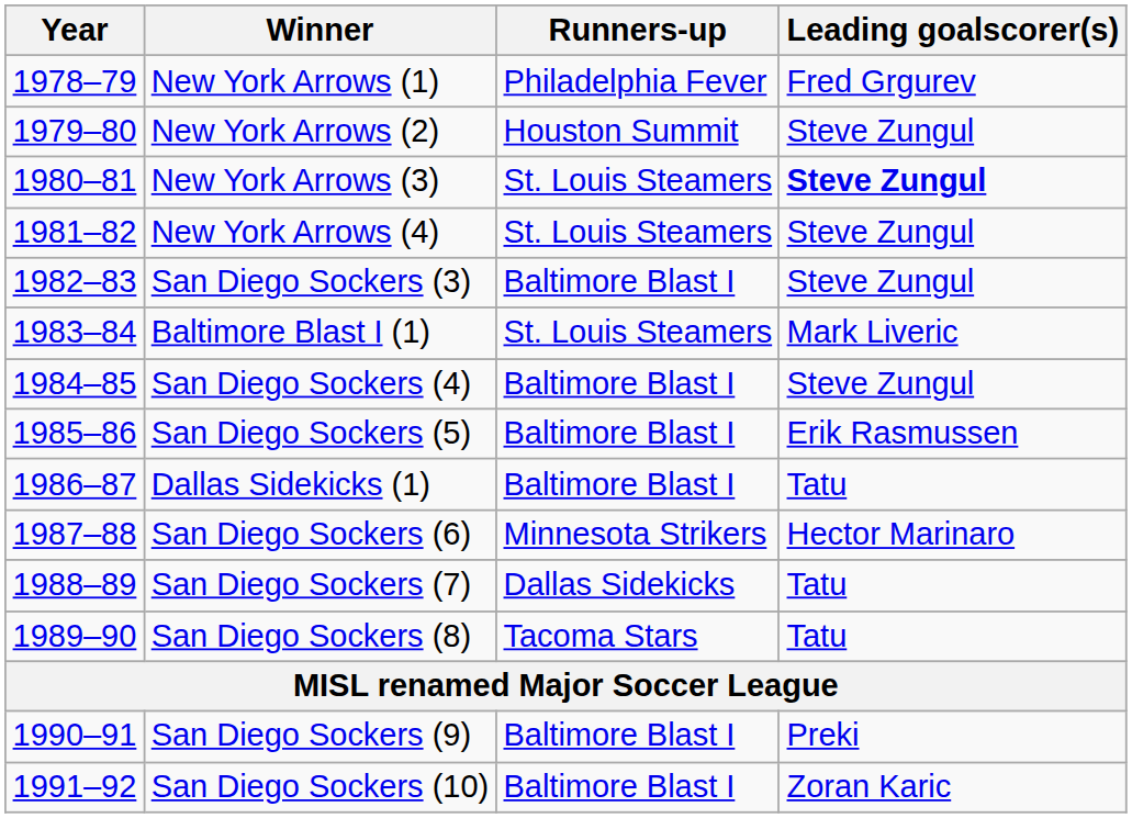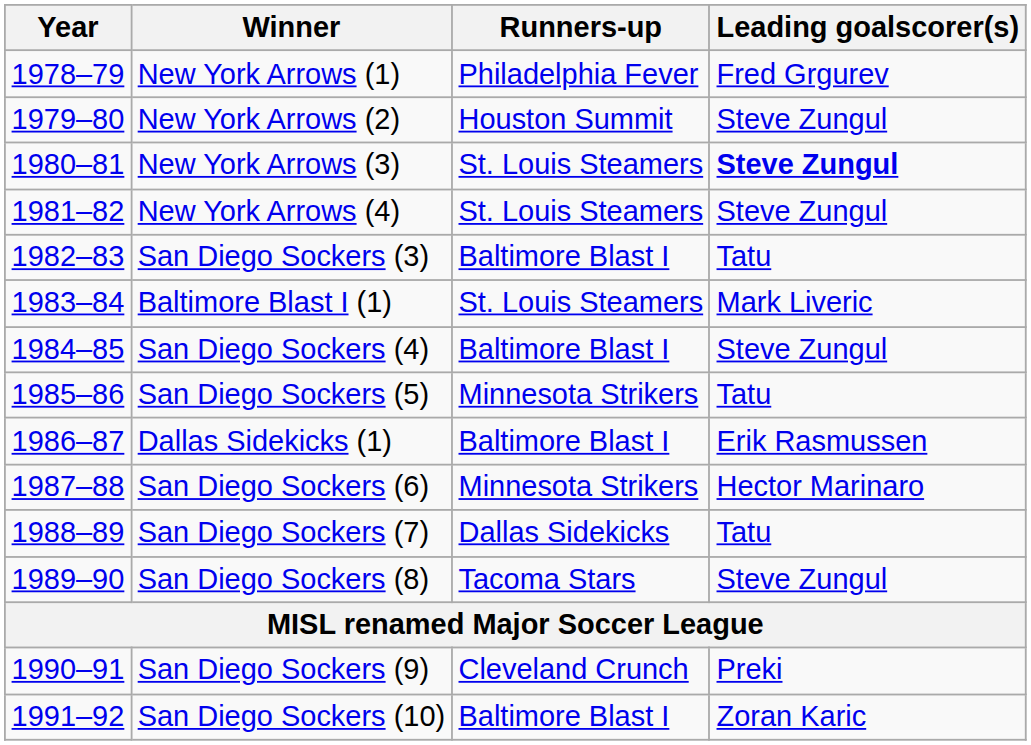San Diego Sockers (3) | Leading goalscorer(s): Steve Zungul -> Tatu
San Diego Sockers (5) | Runners-up: Baltimore Blast I -> Minnesota Strikers
San Diego Sockers (5) | Leading goalscorer(s): Erik Rasmussen -> Tatu
Dallas Sidekicks (1) | Leading goalscorer(s): Tatu -> Erik Rasmussen
San Diego Sockers (8) | Leading goalscorer(s): Tatu -> Steve Zungul
San Diego Sockers (9) | Runners-up: Baltimore Blast I -> Cleveland Crunch
